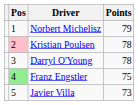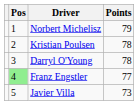Kristian Poulsen | Pos: pink background -> no background
Franz Engstler | Points: 75 -> 77
